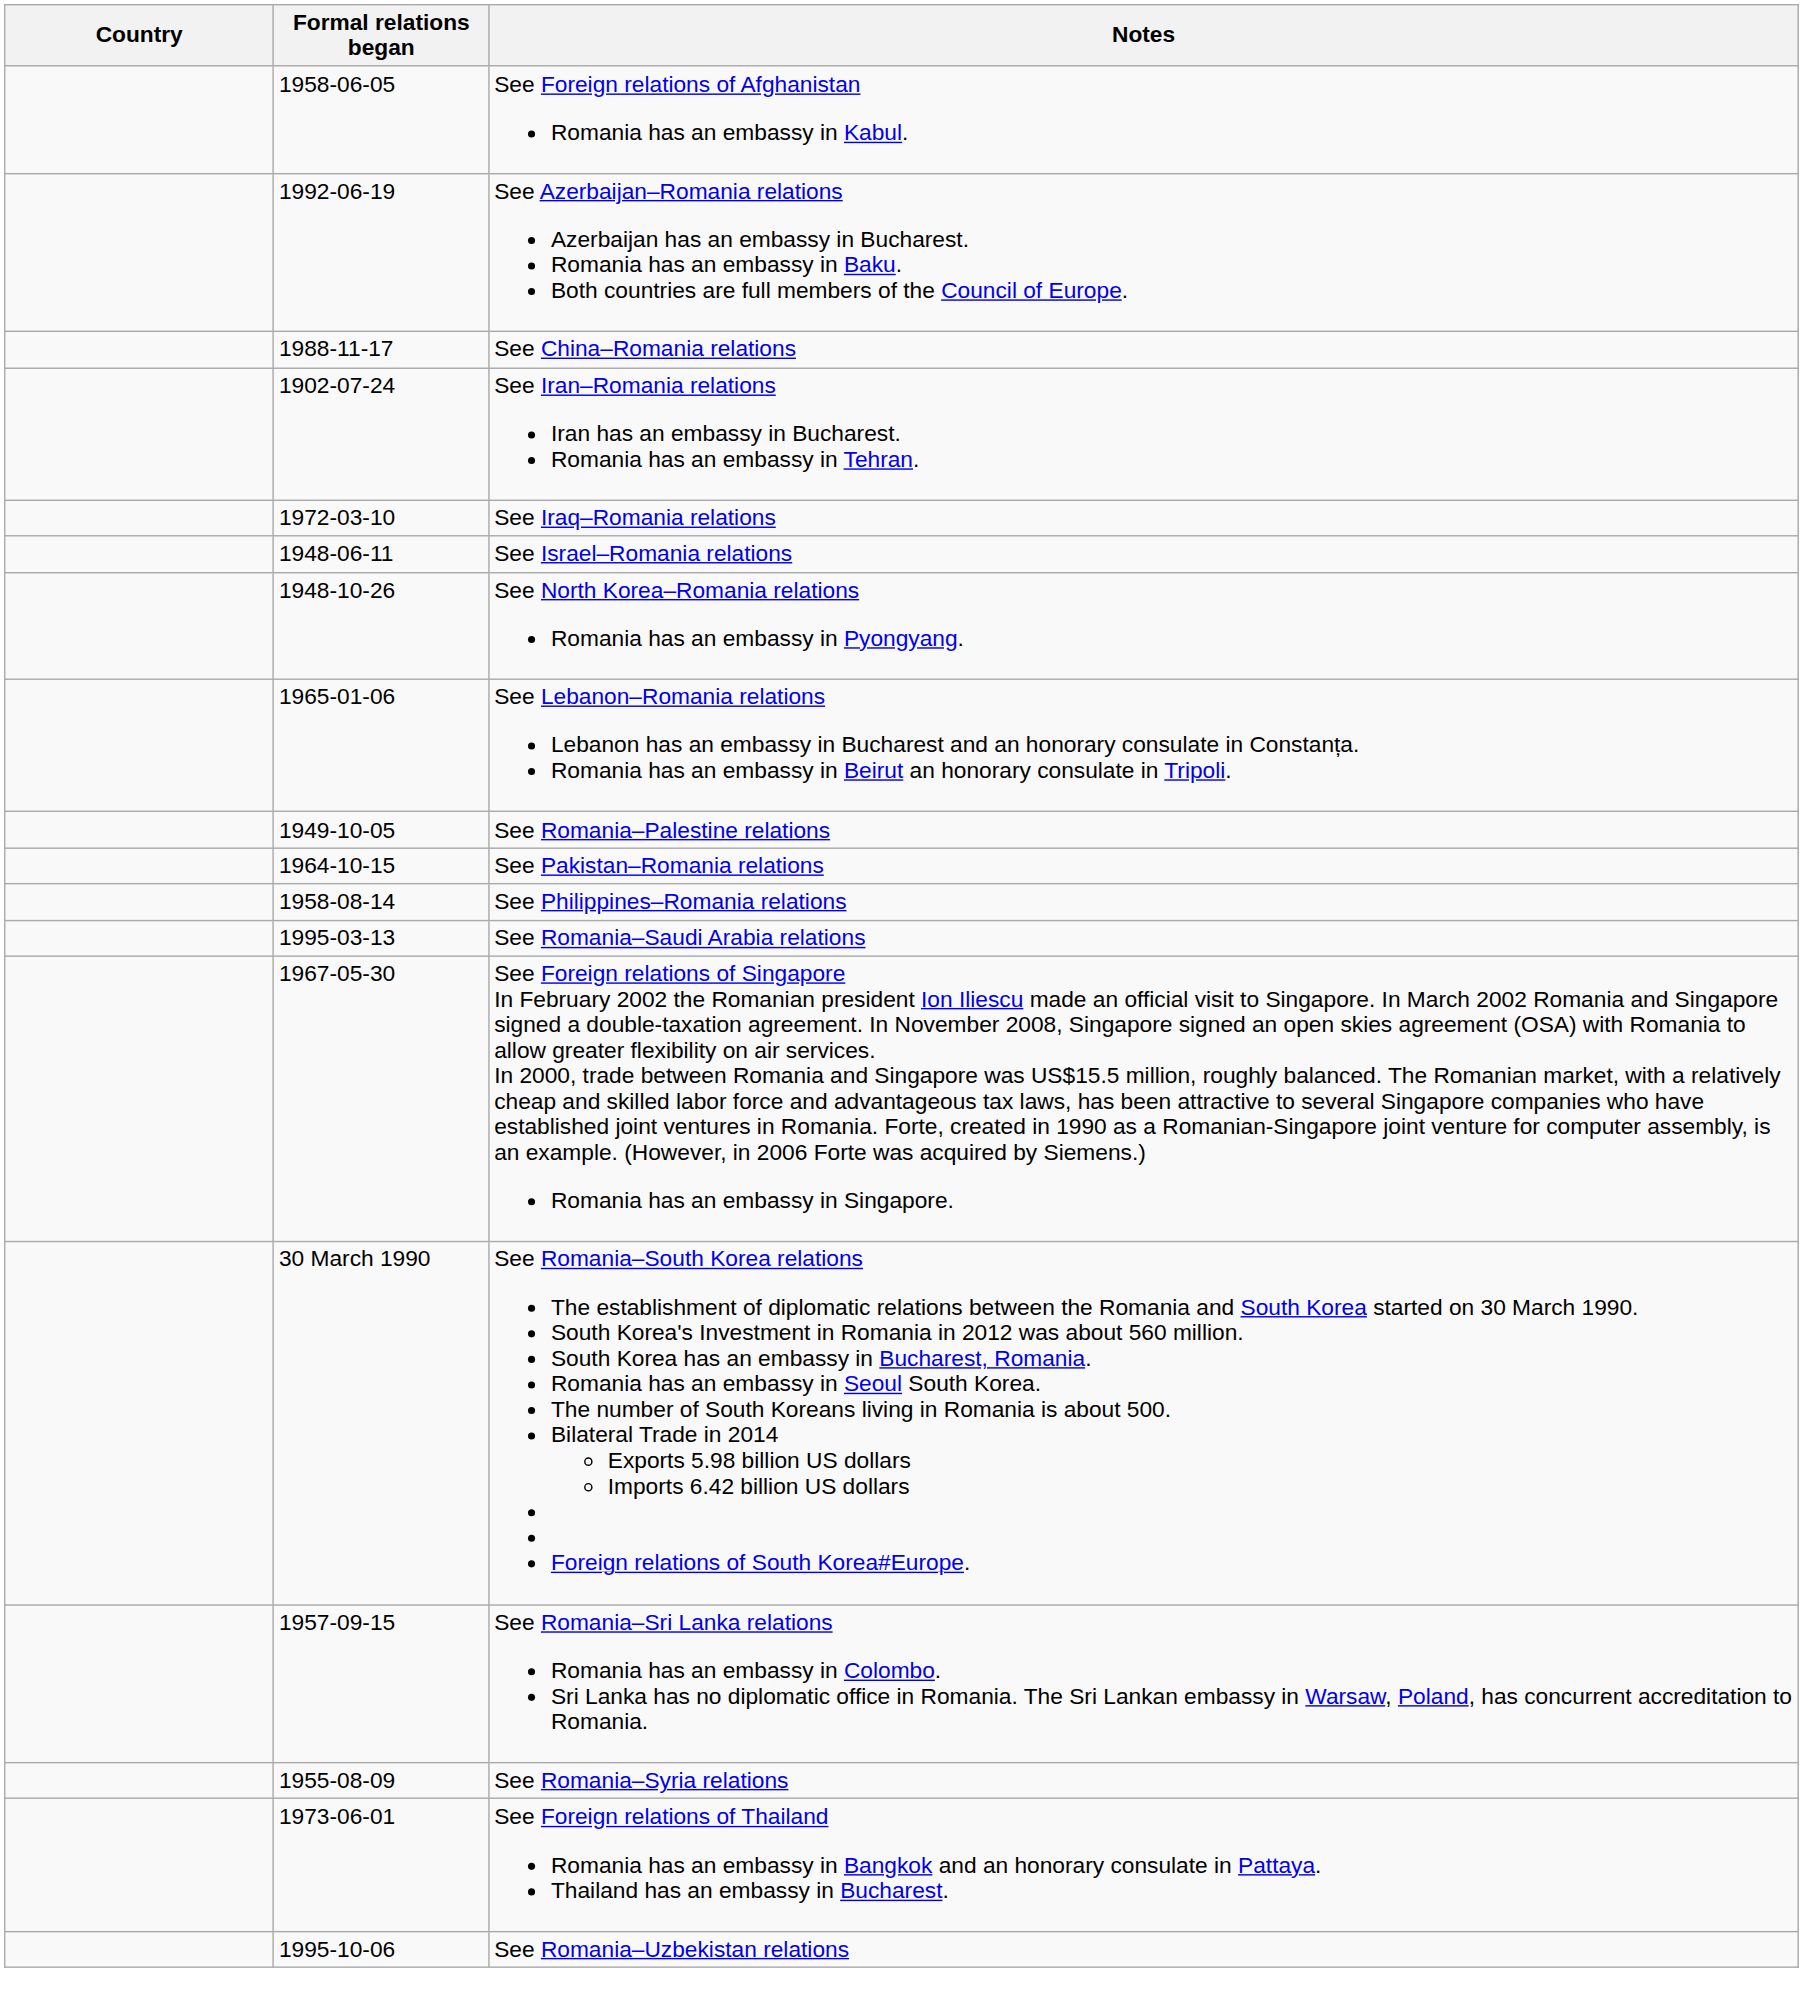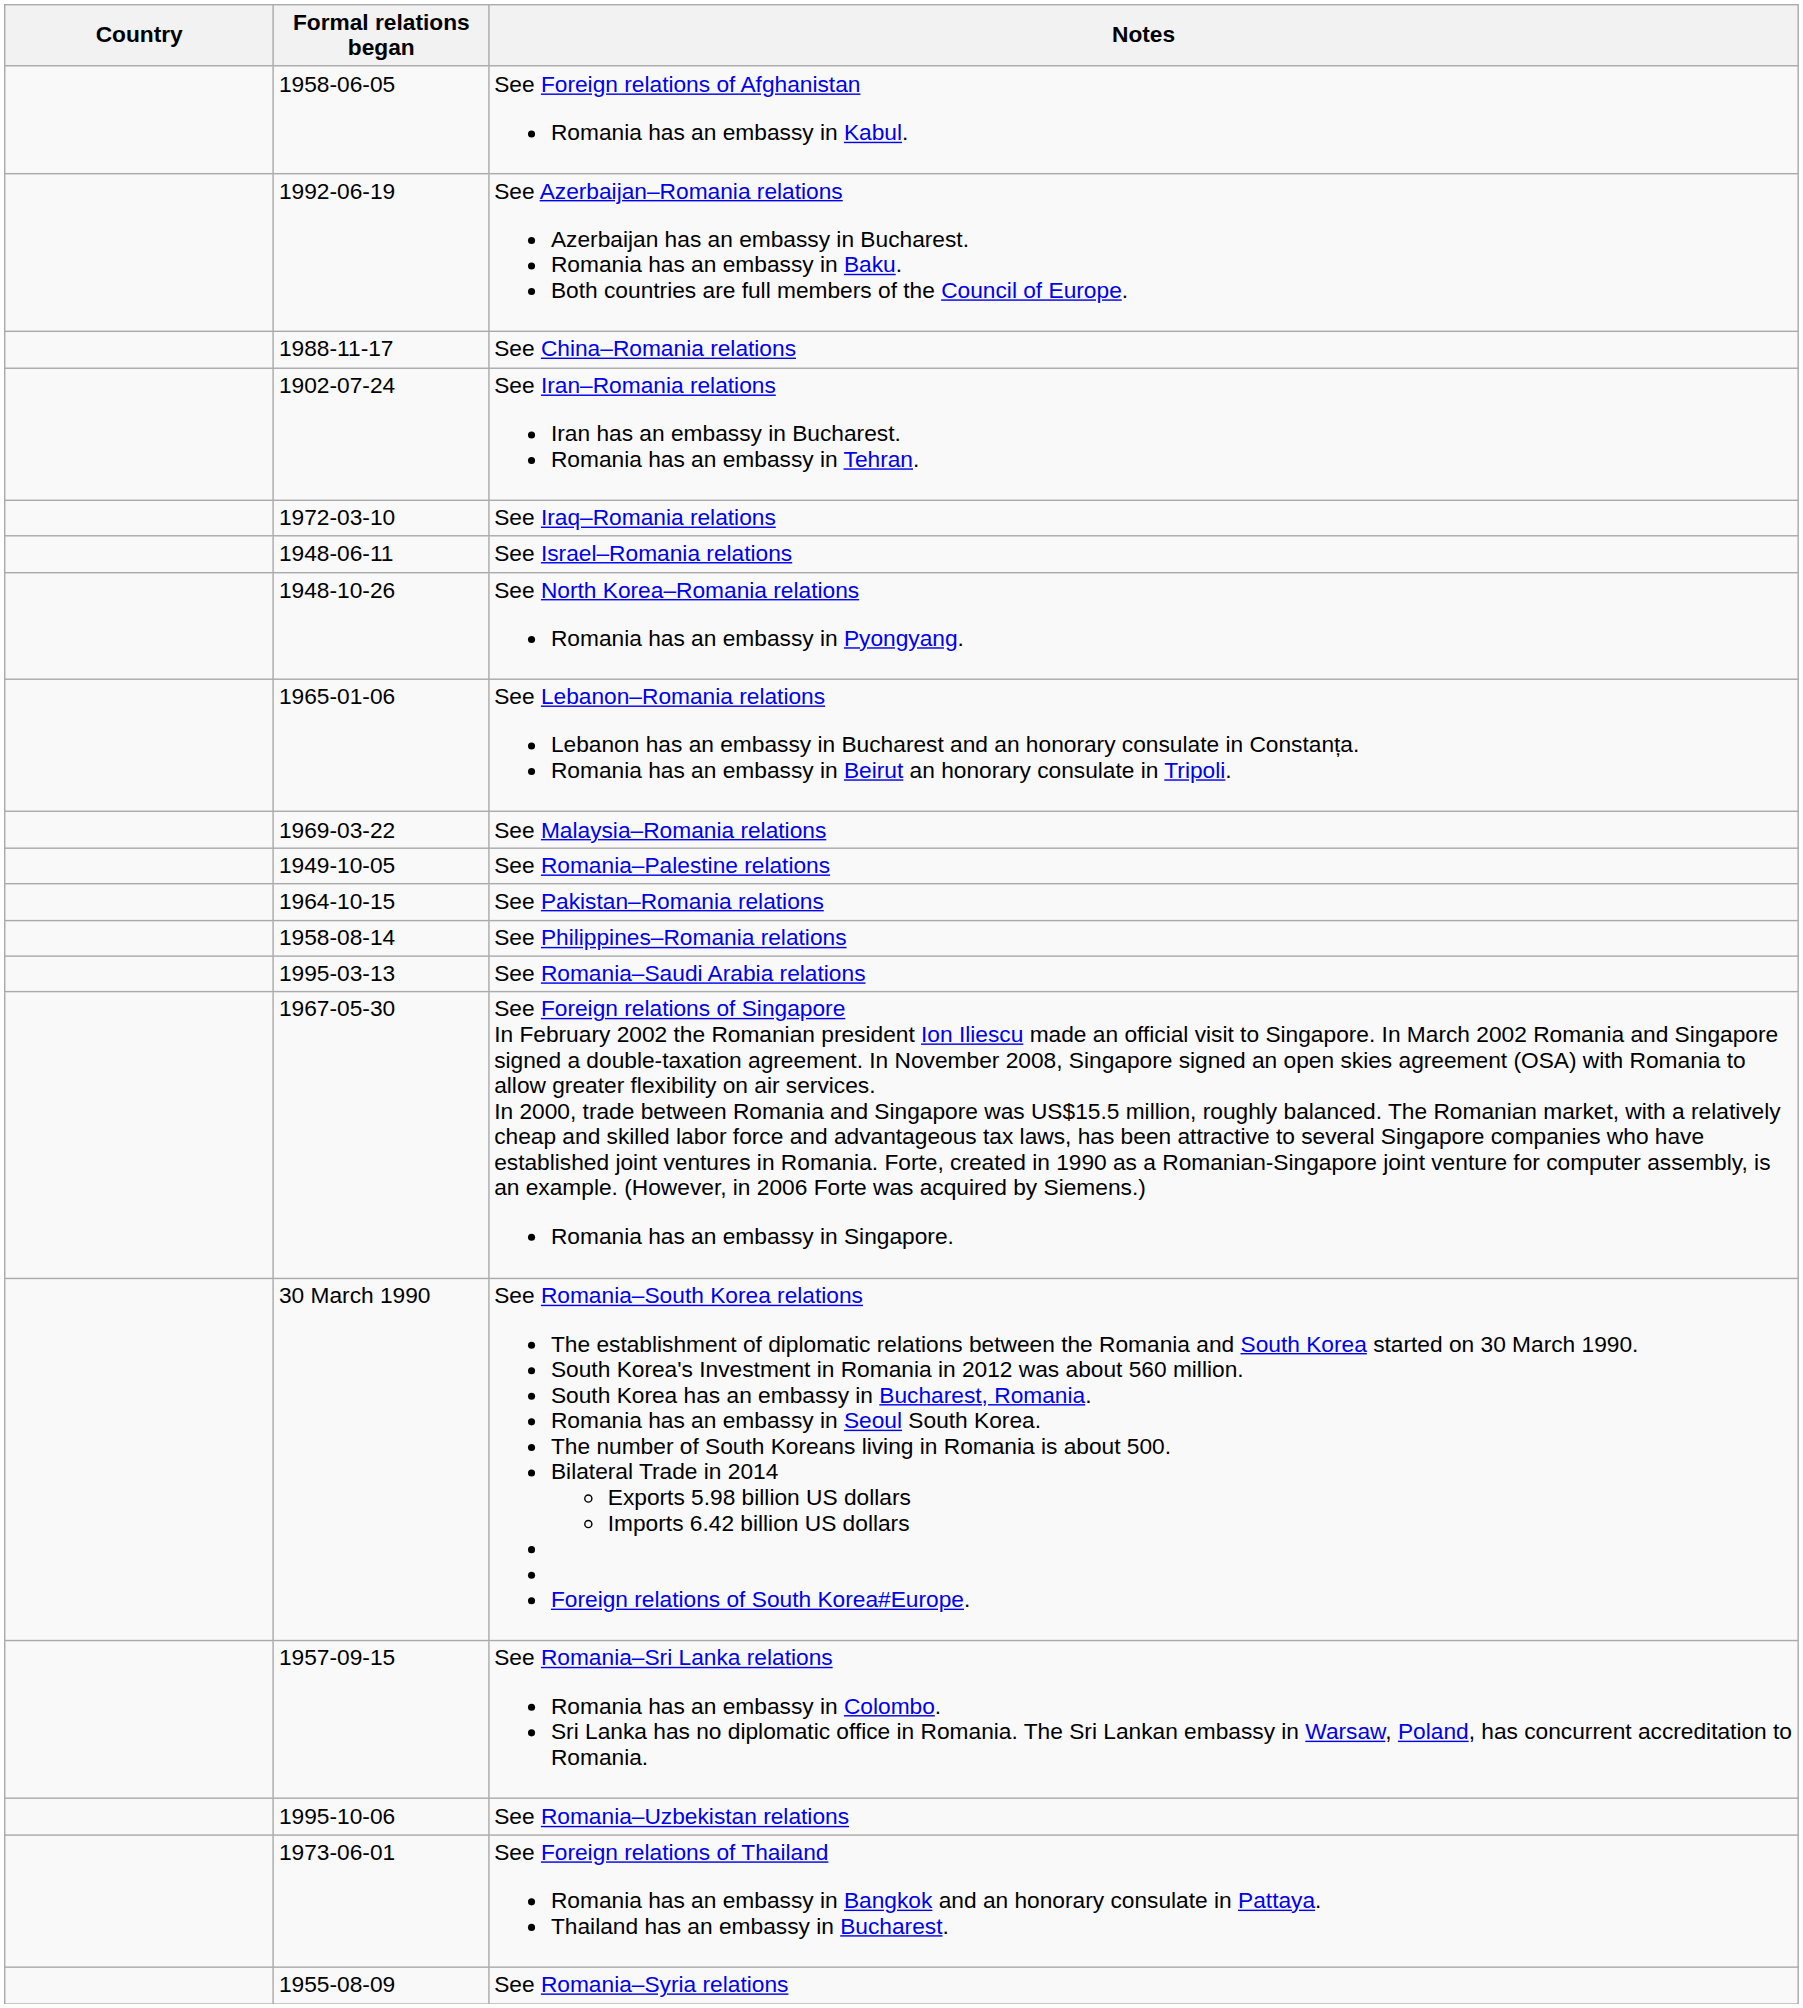+ row: 1969-03-22 | See Malaysia–Romania relations
rows swapped: See Romania–Syria relations <-> See Romania–Uzbekistan relations
